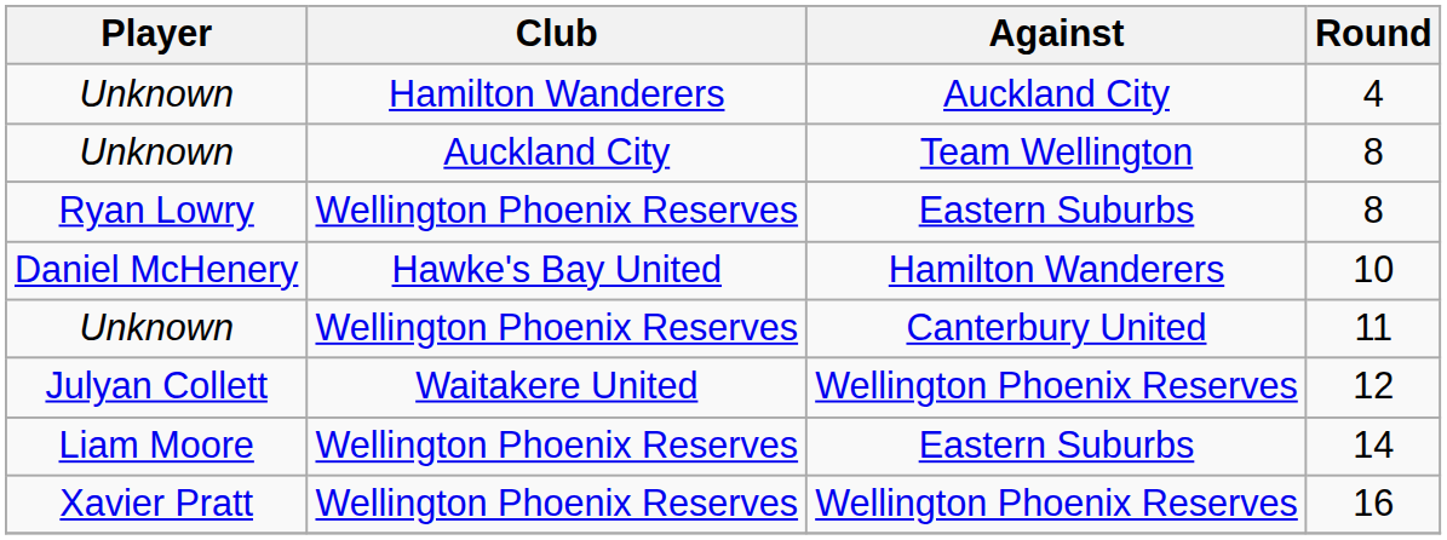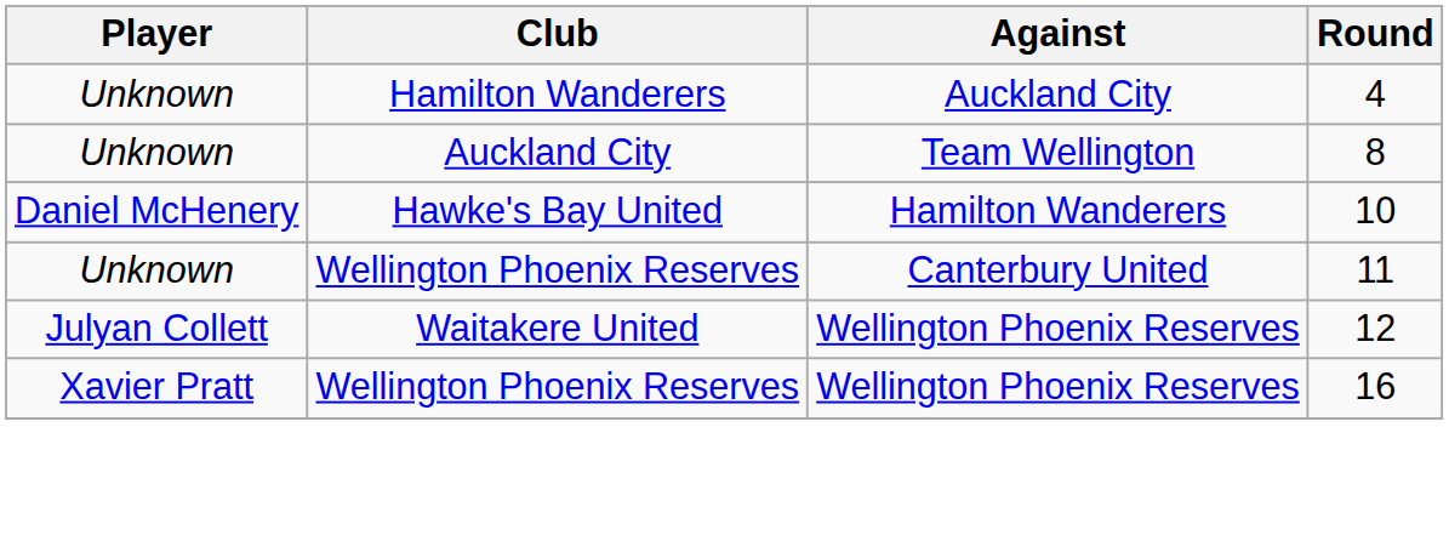- row: Ryan Lowry | Wellington Phoenix Reserves | Eastern Suburbs | 8
- row: Liam Moore | Wellington Phoenix Reserves | Eastern Suburbs | 14
